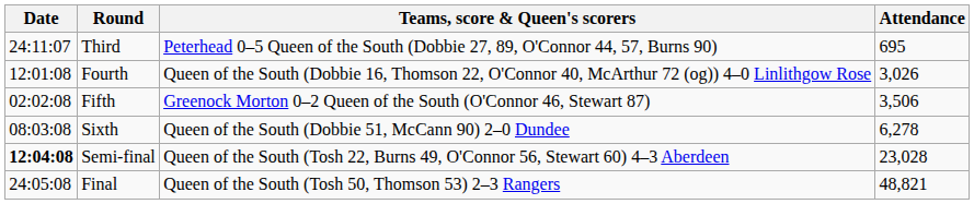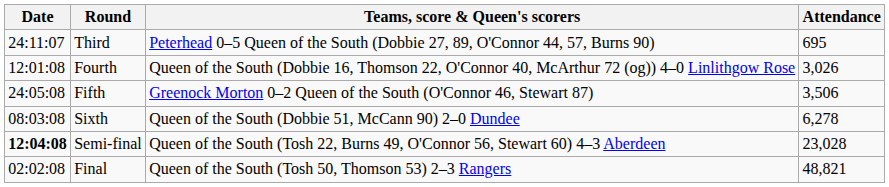Fifth | Date: 02:02:08 -> 24:05:08
Final | Date: 24:05:08 -> 02:02:08
